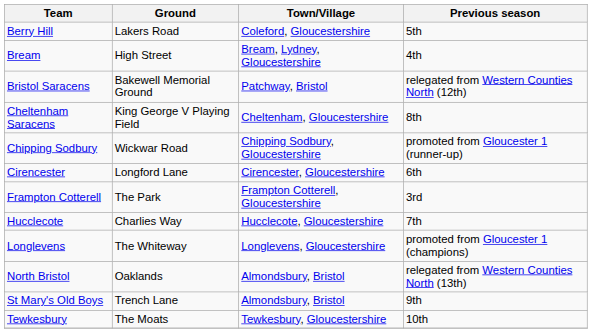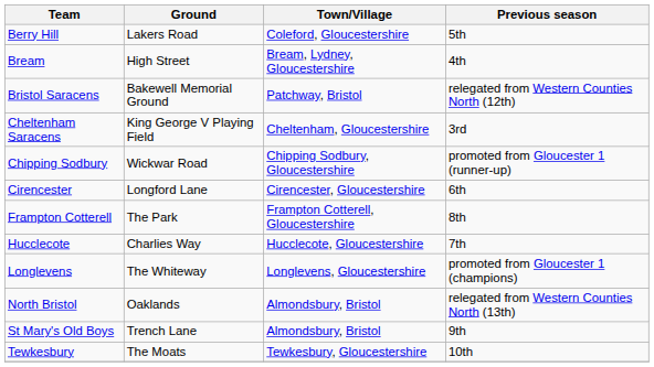Cheltenham Saracens | Previous season: 8th -> 3rd
Frampton Cotterell | Previous season: 3rd -> 8th
